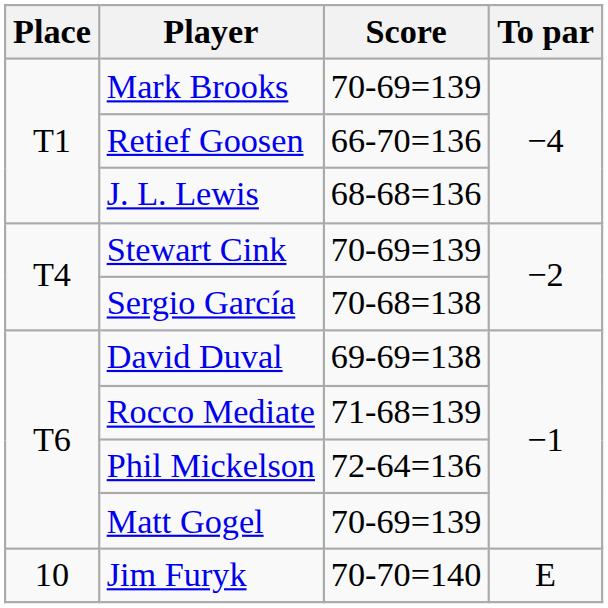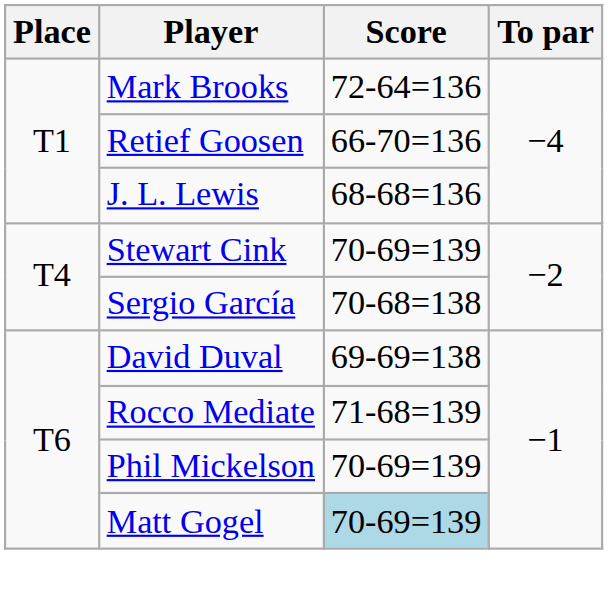Mark Brooks | Score: 70-69=139 -> 72-64=136
Phil Mickelson | Score: 72-64=136 -> 70-69=139
Matt Gogel | Score: no background -> lightblue background
- row: 10 | Jim Furyk | 70-70=140 | E
